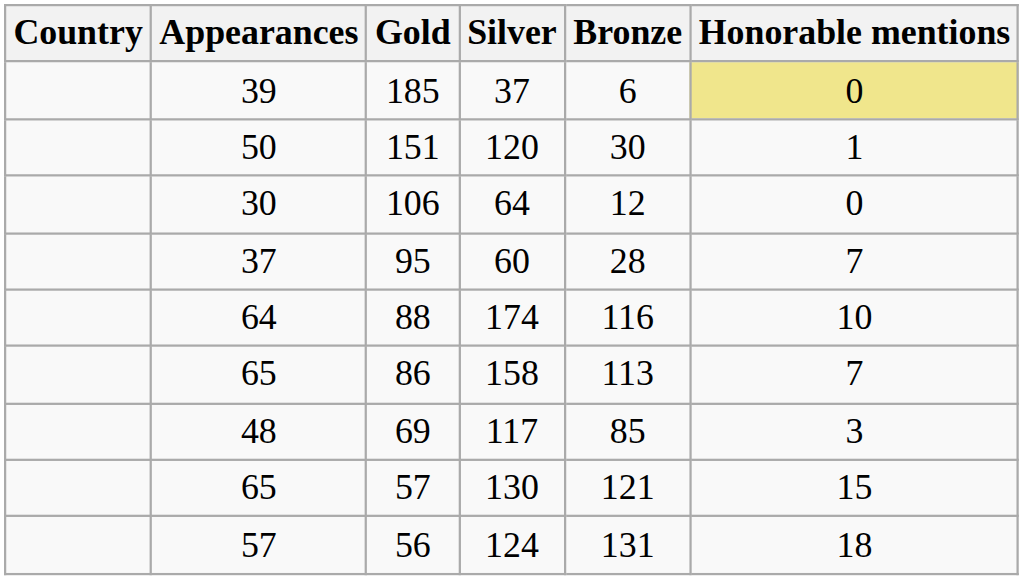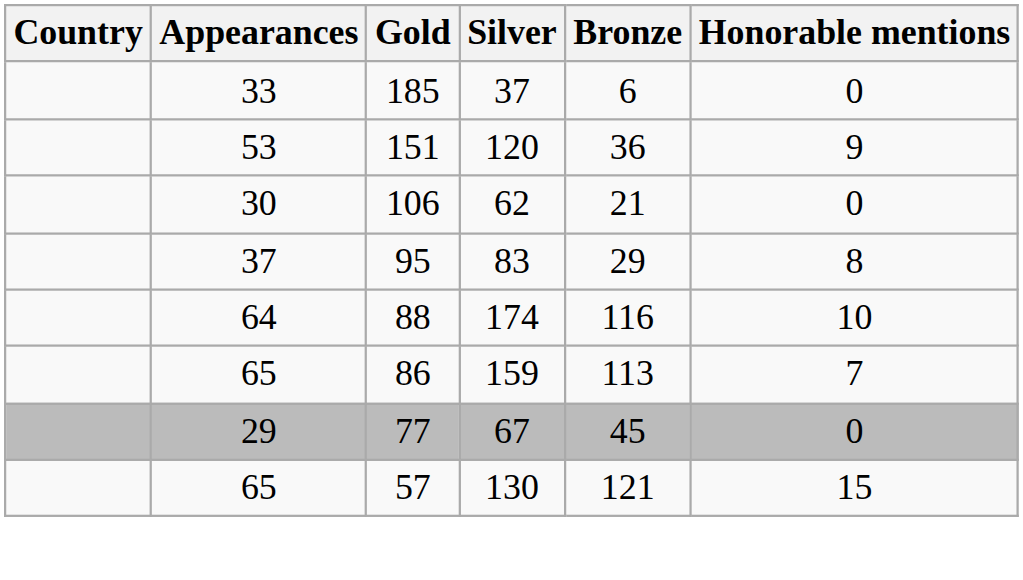185 | Appearances: 39 -> 33
185 | Honorable mentions: khaki background -> no background
151 | Appearances: 50 -> 53
151 | Bronze: 30 -> 36
151 | Honorable mentions: 1 -> 9
106 | Silver: 64 -> 62
106 | Bronze: 12 -> 21
95 | Silver: 60 -> 83
95 | Bronze: 28 -> 29
95 | Honorable mentions: 7 -> 8
86 | Silver: 158 -> 159
+ row: 29 | 77 | 67 | 45 | 0
- row: 48 | 69 | 117 | 85 | 3
- row: 57 | 56 | 124 | 131 | 18
